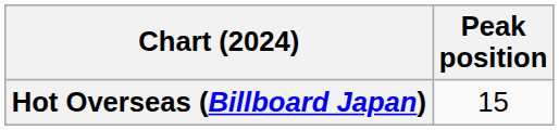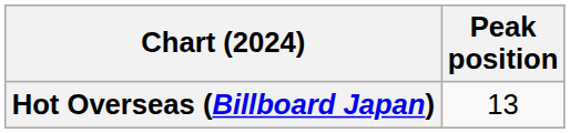Hot Overseas (Billboard Japan) | Peak position: 15 -> 13
